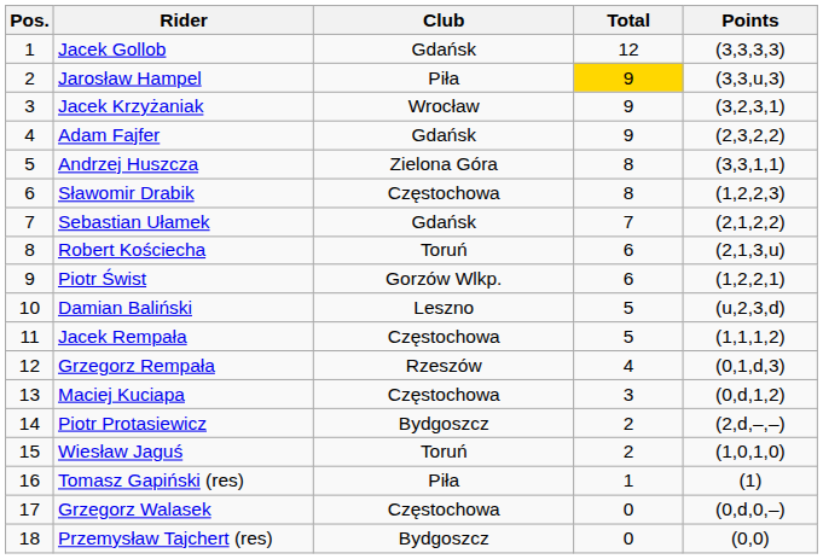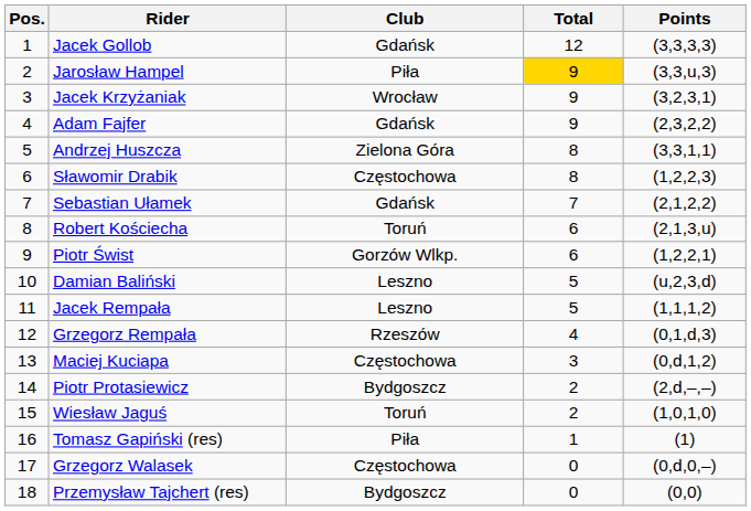Jacek Rempała | Club: Częstochowa -> Leszno
